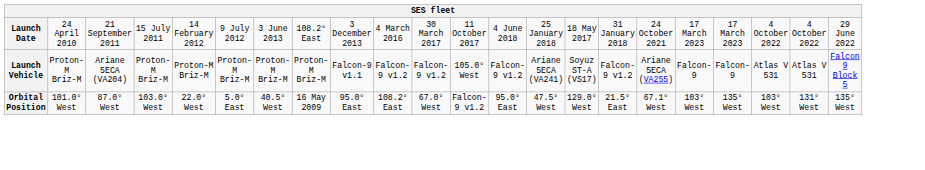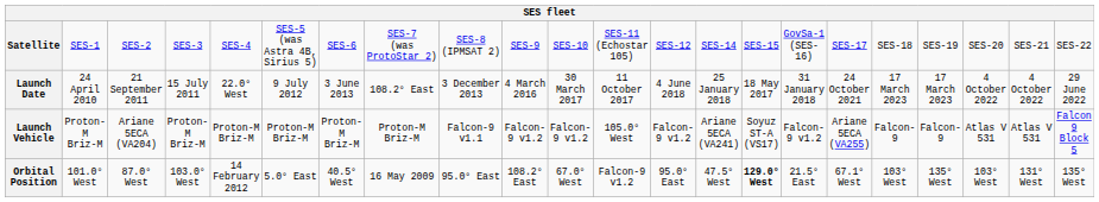+ row: Satellite | SES-1 | SES-2 | SES-3 | SES-4 | SES-5 (was Astra 4B, Sirius 5) | SES-6 | SES-7 (was ProtoStar 2) | SES-8 (IPMSAT 2) | SES-9 | SES-10 | SES-11 (Echostar 105) | SES-12 | SES-14 | SES-15 | GovSa-1 (SES-16) | SES-17 | SES-18 | SES-19 | SES-20 | SES-21 | SES-22
Launch Date | column 5: 14 February 2012 -> 22.0° West
Orbital Position | column 5: 22.0° West -> 14 February 2012
Orbital Position | column 15: normal -> bold
